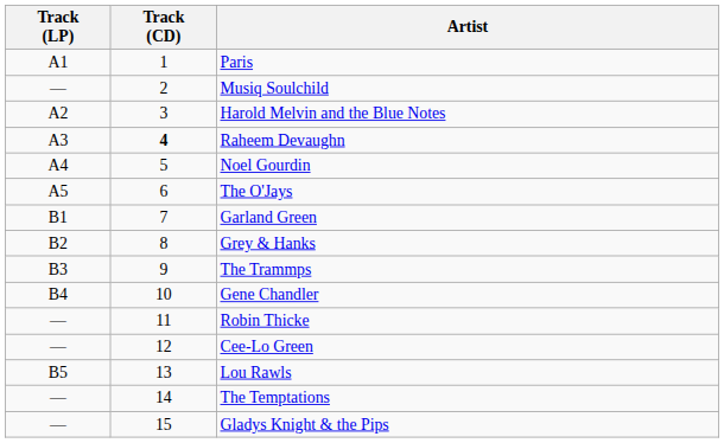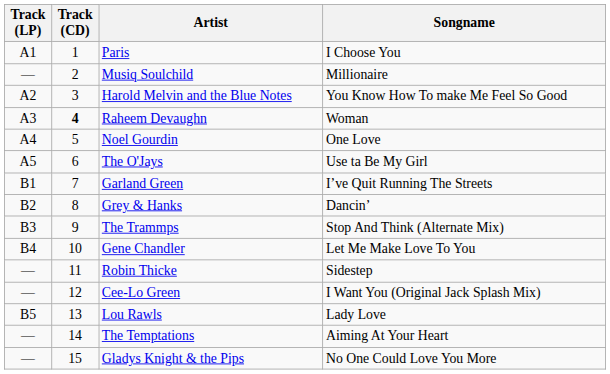+ column: Songname | I Choose You | Millionaire | You Know How To make Me Feel So Good | Woman | One Love | Use ta Be My Girl | I’ve Quit Running The Streets | Dancin’ | Stop And Think (Alternate Mix) | Let Me Make Love To You | Sidestep | I Want You (Original Jack Splash Mix) | Lady Love | Aiming At Your Heart | No One Could Love You More
